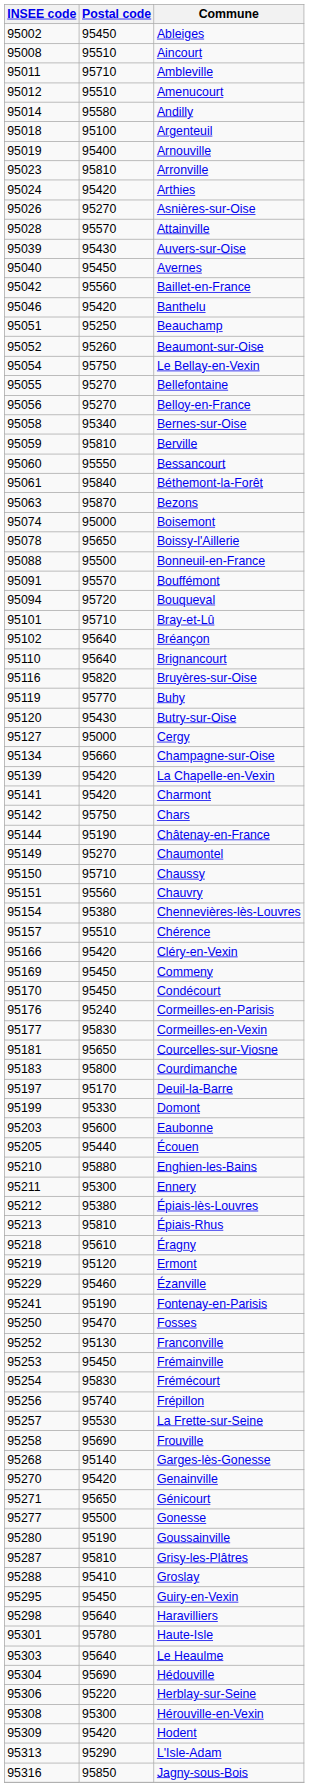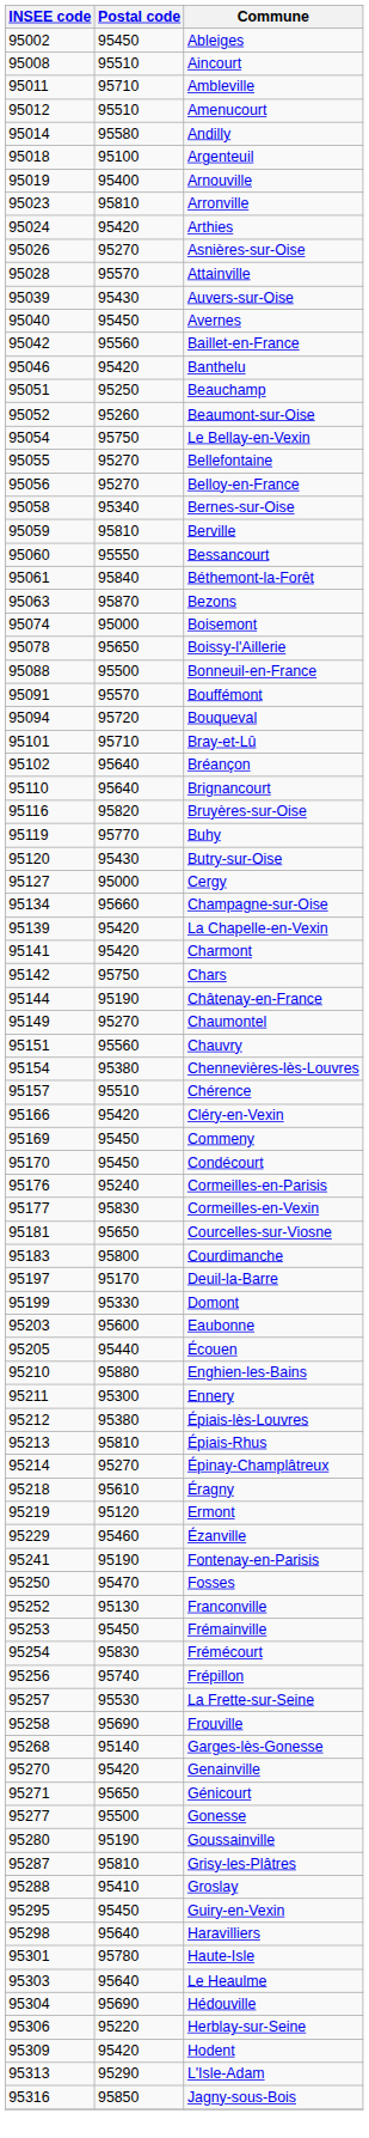- row: 95150 | 95710 | Chaussy
+ row: 95214 | 95270 | Épinay-Champlâtreux
- row: 95308 | 95300 | Hérouville-en-Vexin
